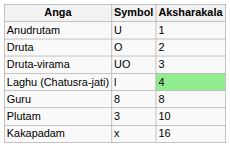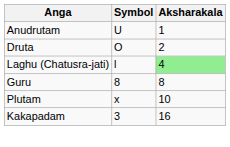- row: Druta-virama | UO | 3
Plutam | Symbol: 3 -> x
Kakapadam | Symbol: x -> 3
